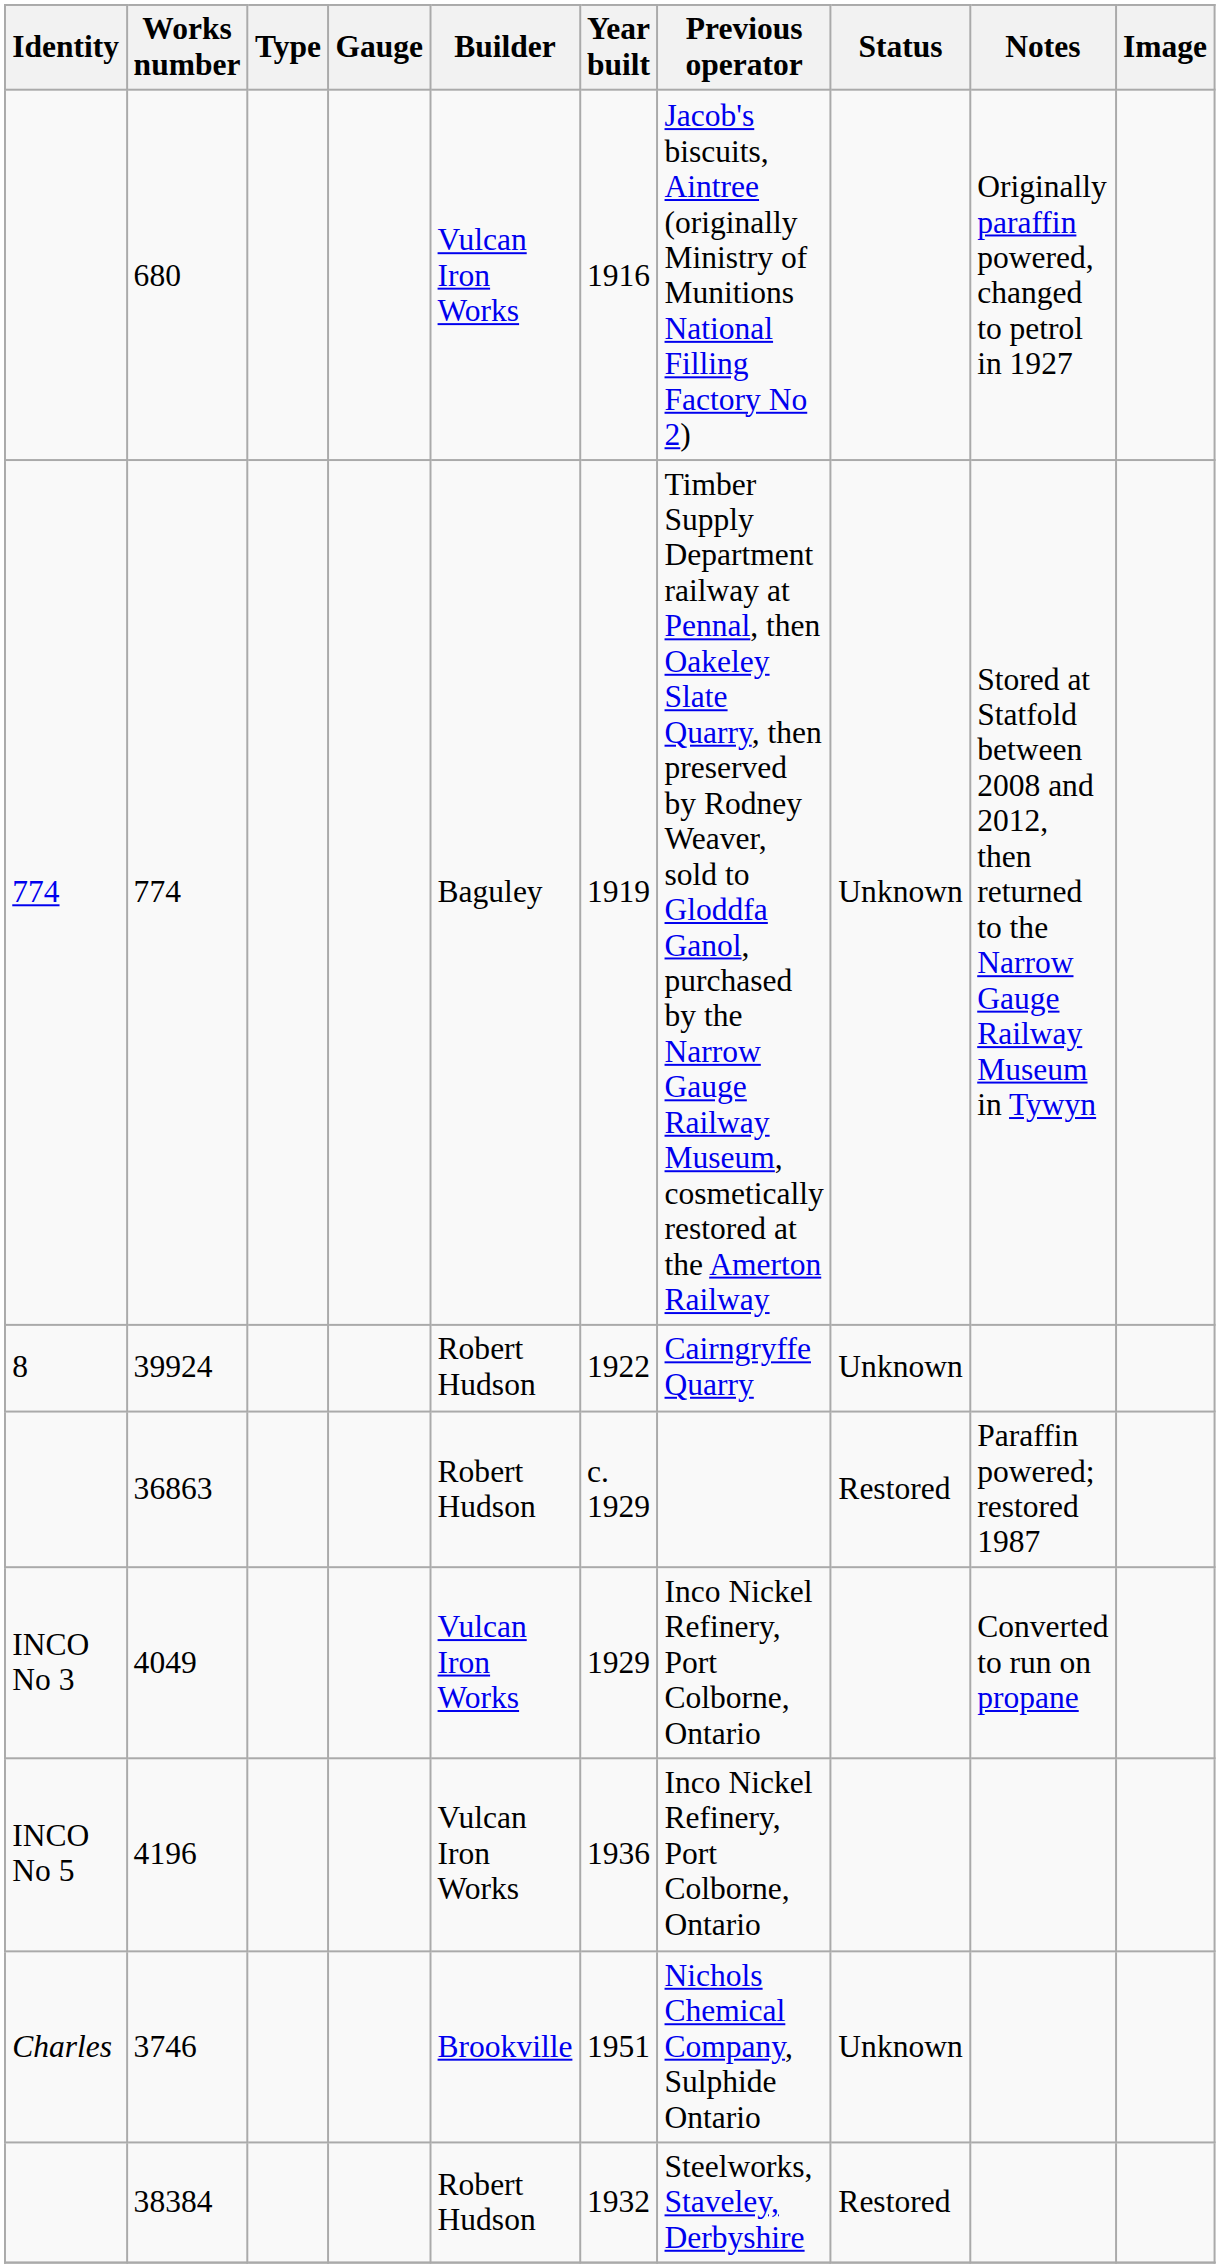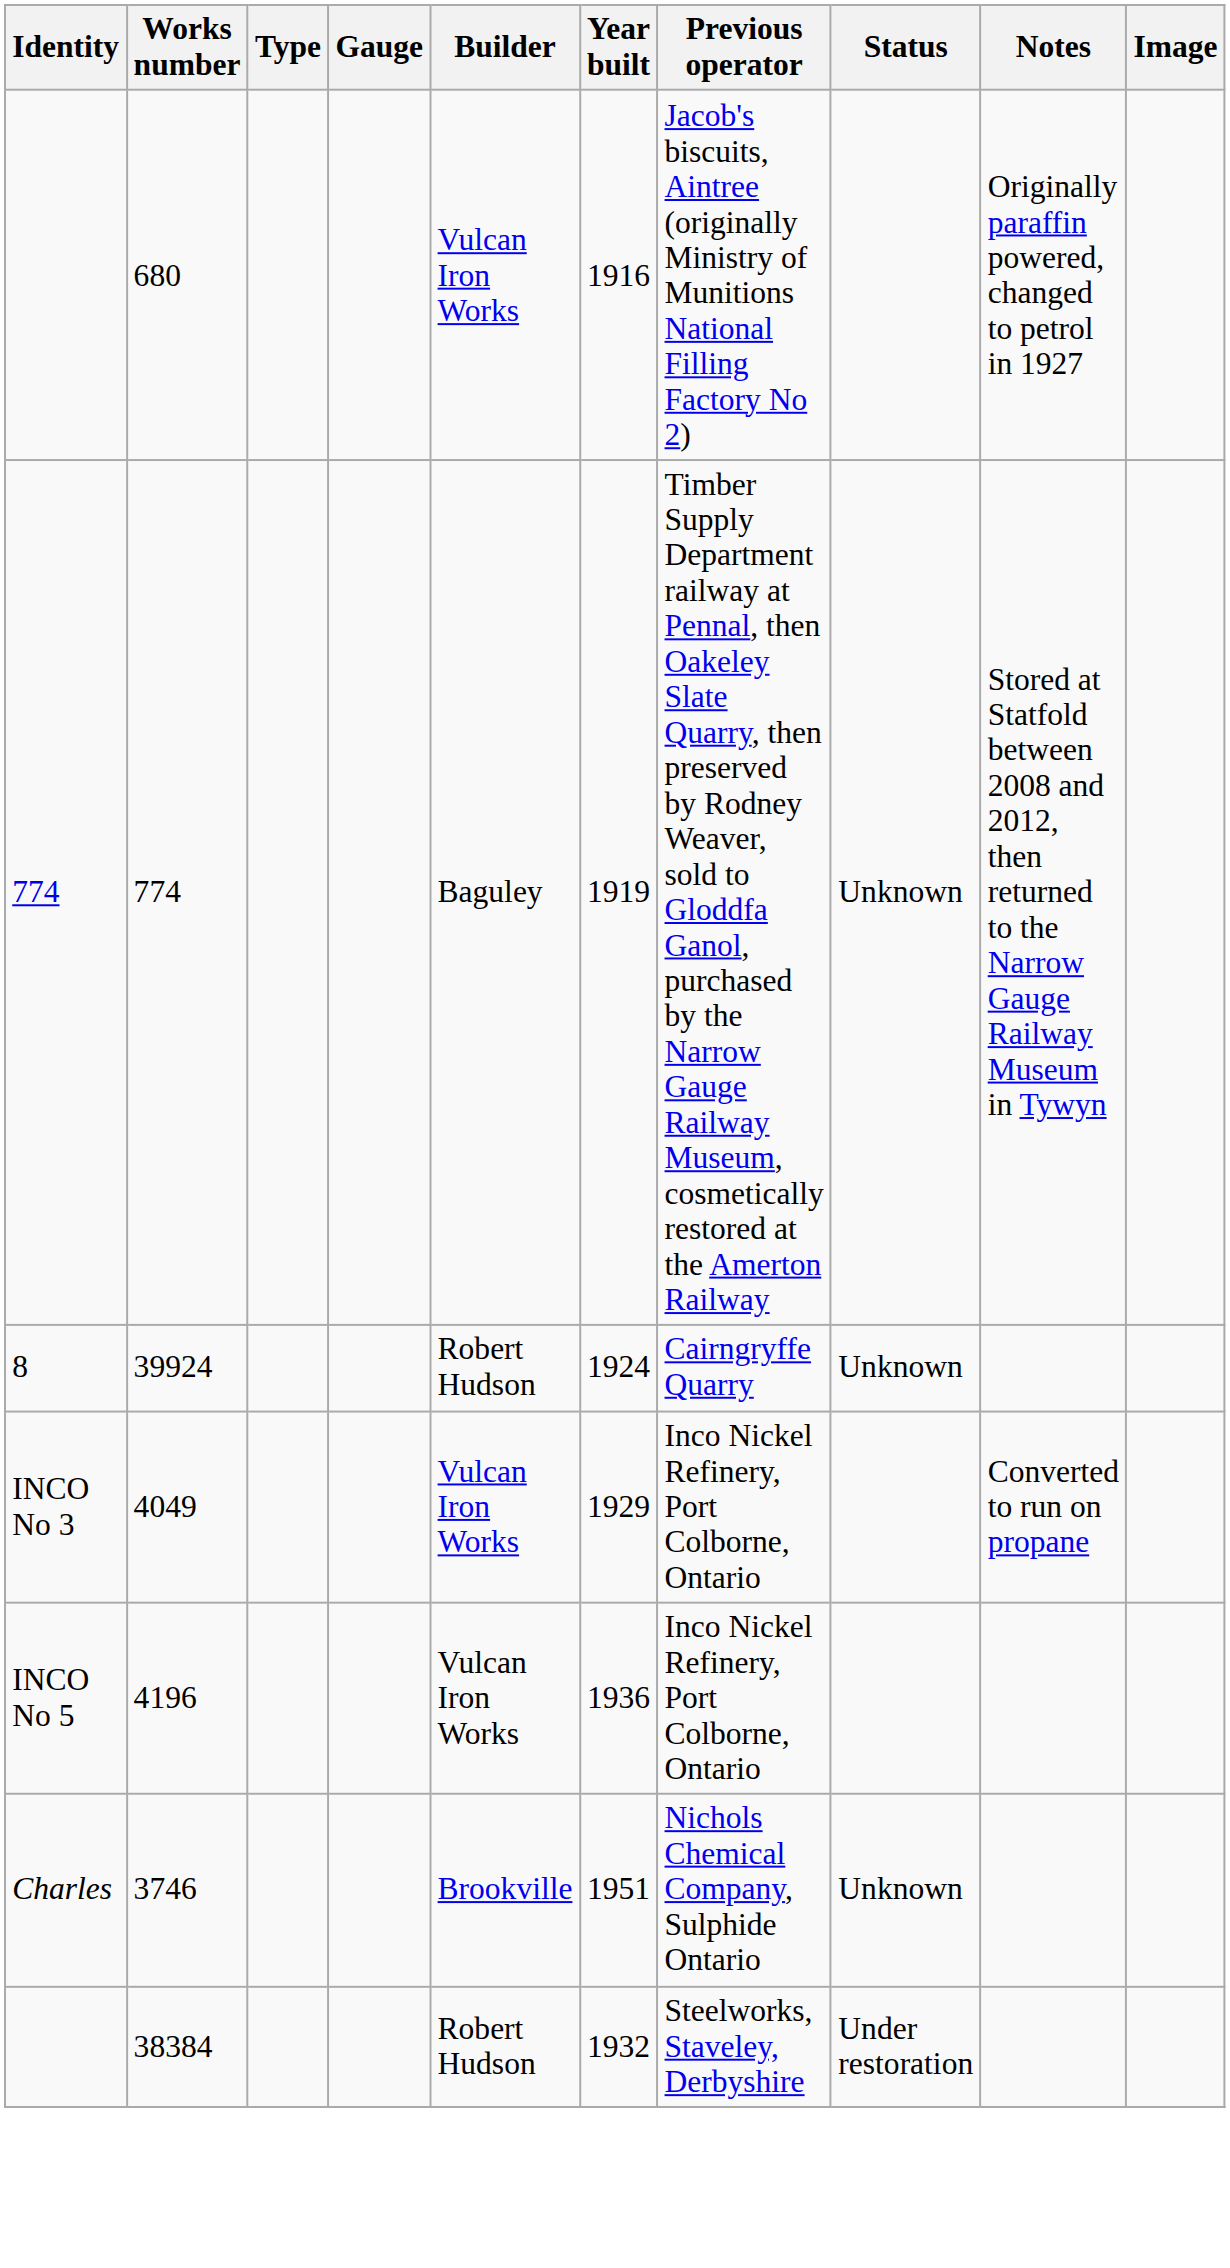39924 | Year built: 1922 -> 1924
- row: 36863 | Robert Hudson | c. 1929 | Restored | Paraffin powered; restored 1987
38384 | Status: Restored -> Under restoration
